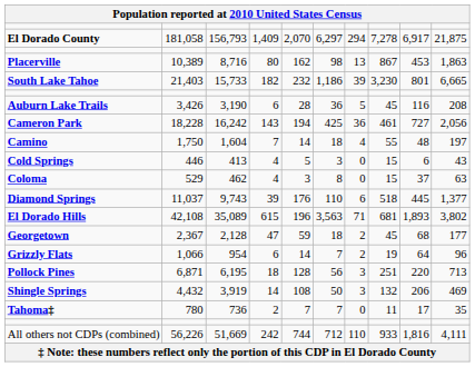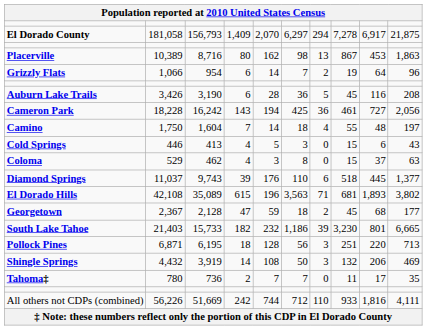rows swapped: South Lake Tahoe <-> Grizzly Flats
